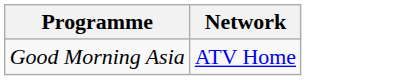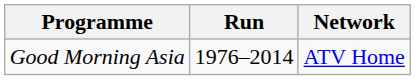+ column: Run | 1976–2014
